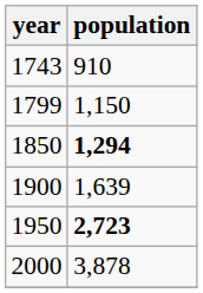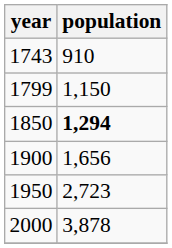1900 | population: 1,639 -> 1,656
1950 | population: bold -> normal
